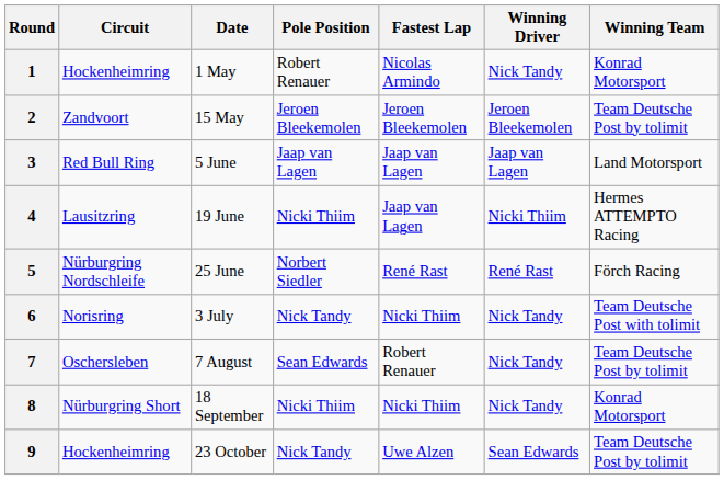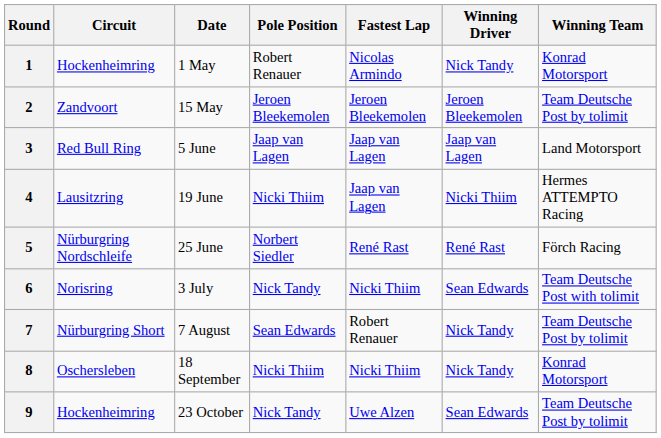6 | Winning Driver: Nick Tandy -> Sean Edwards
7 | Circuit: Oschersleben -> Nürburgring Short
8 | Circuit: Nürburgring Short -> Oschersleben
